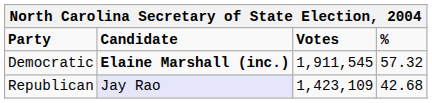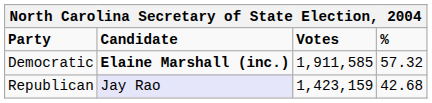Democratic | Votes: 1,911,545 -> 1,911,585
Republican | Votes: 1,423,109 -> 1,423,159
